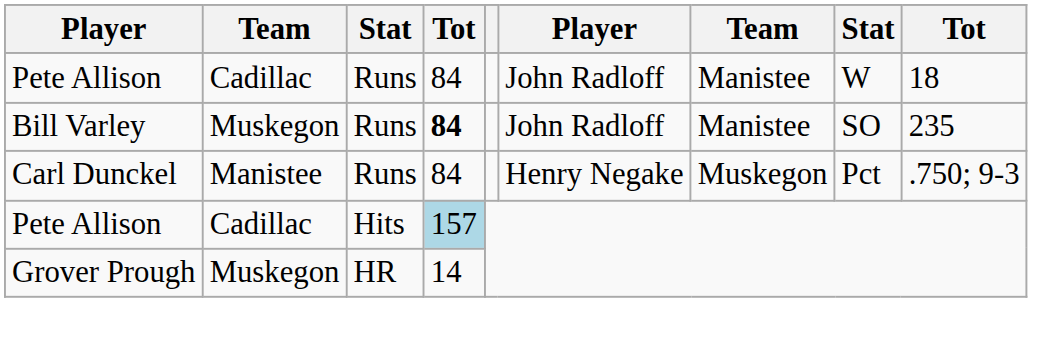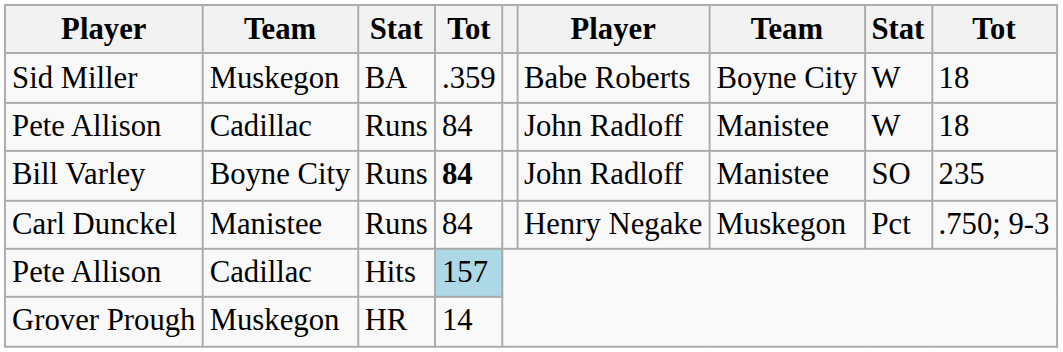+ row: Sid Miller | Muskegon | BA | .359 | Babe Roberts | Boyne City | W | 18
Bill Varley | column 2: Muskegon -> Boyne City
